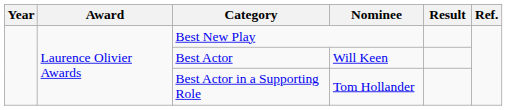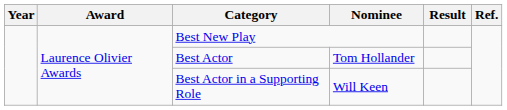Best Actor | Nominee: Will Keen -> Tom Hollander
Best Actor in a Supporting Role | Nominee: Tom Hollander -> Will Keen
